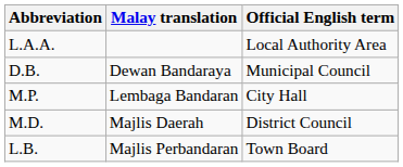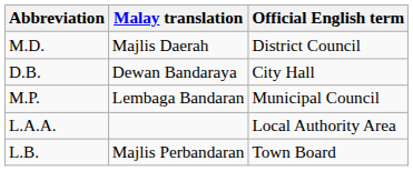rows swapped: L.A.A. <-> M.D.
D.B. | Official English term: Municipal Council -> City Hall
M.P. | Official English term: City Hall -> Municipal Council
